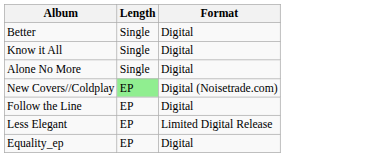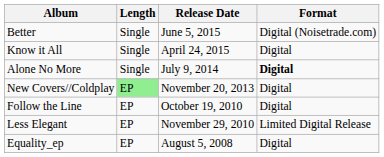+ column: Release Date | June 5, 2015 | April 24, 2015 | July 9, 2014 | November 20, 2013 | October 19, 2010 | November 29, 2010 | August 5, 2008
Better | Format: Digital -> Digital (Noisetrade.com)
Alone No More | Format: normal -> bold
New Covers//Coldplay | Format: Digital (Noisetrade.com) -> Digital
